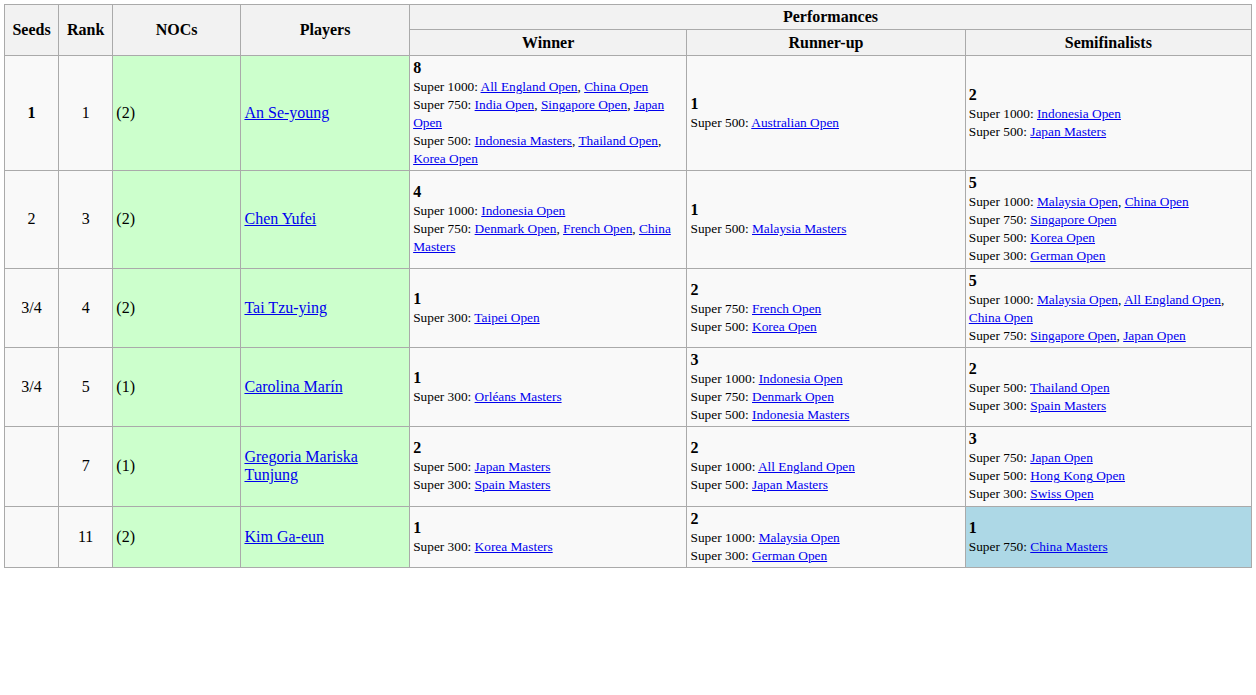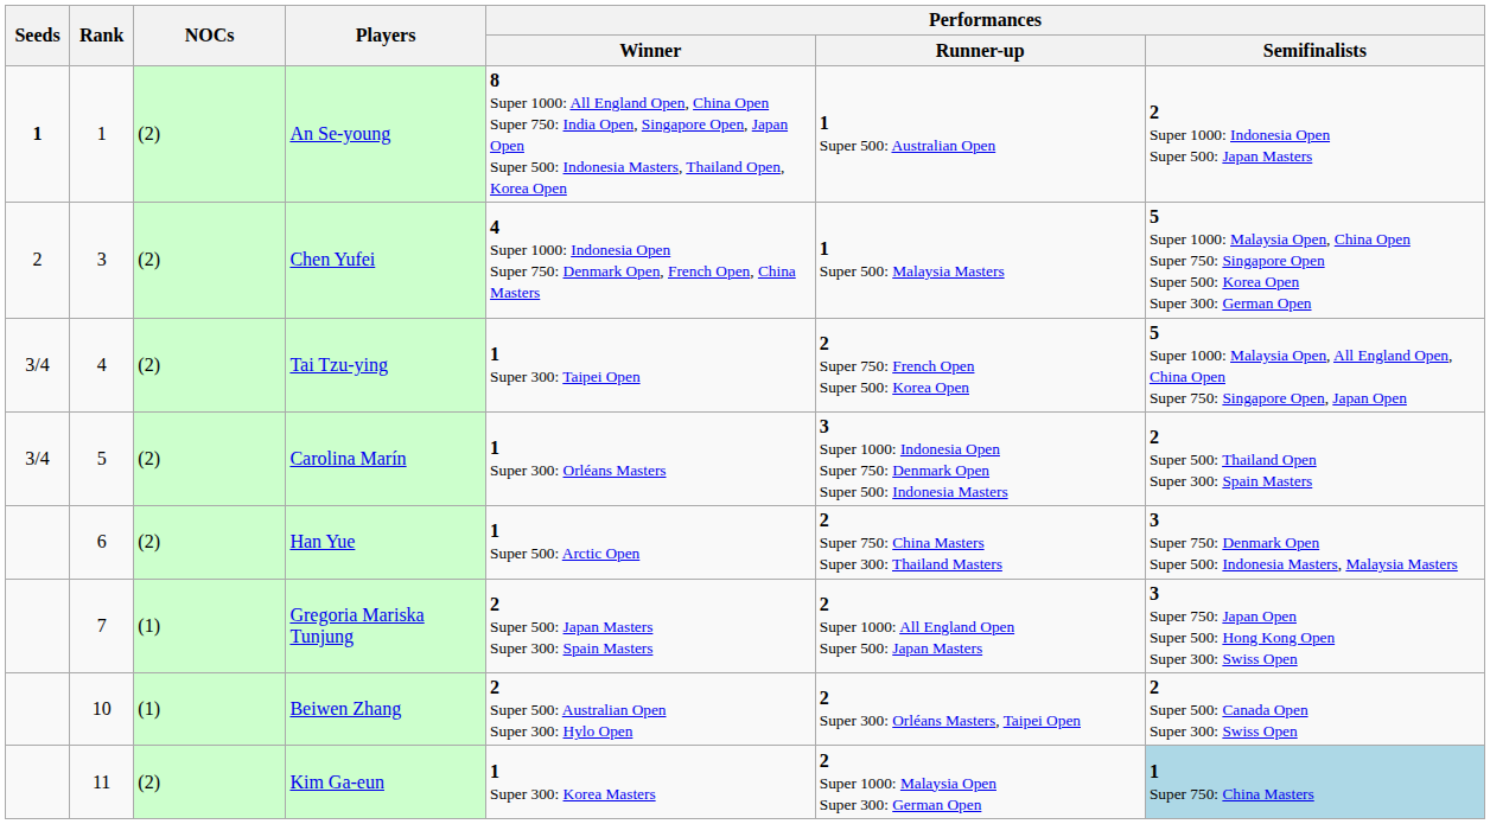Carolina Marín | NOCs: (1) -> (2)
+ row: 6 | (2) | Han Yue | 1 Super 500: Arctic Open | 2 Super 750: China Masters Super 300: Thailand Masters | 3 Super 750: Denmark Open Super 500: Indonesia Masters, Malaysia Masters
+ row: 10 | (1) | Beiwen Zhang | 2 Super 500: Australian Open Super 300: Hylo Open | 2 Super 300: Orléans Masters, Taipei Open | 2 Super 500: Canada Open Super 300: Swiss Open
